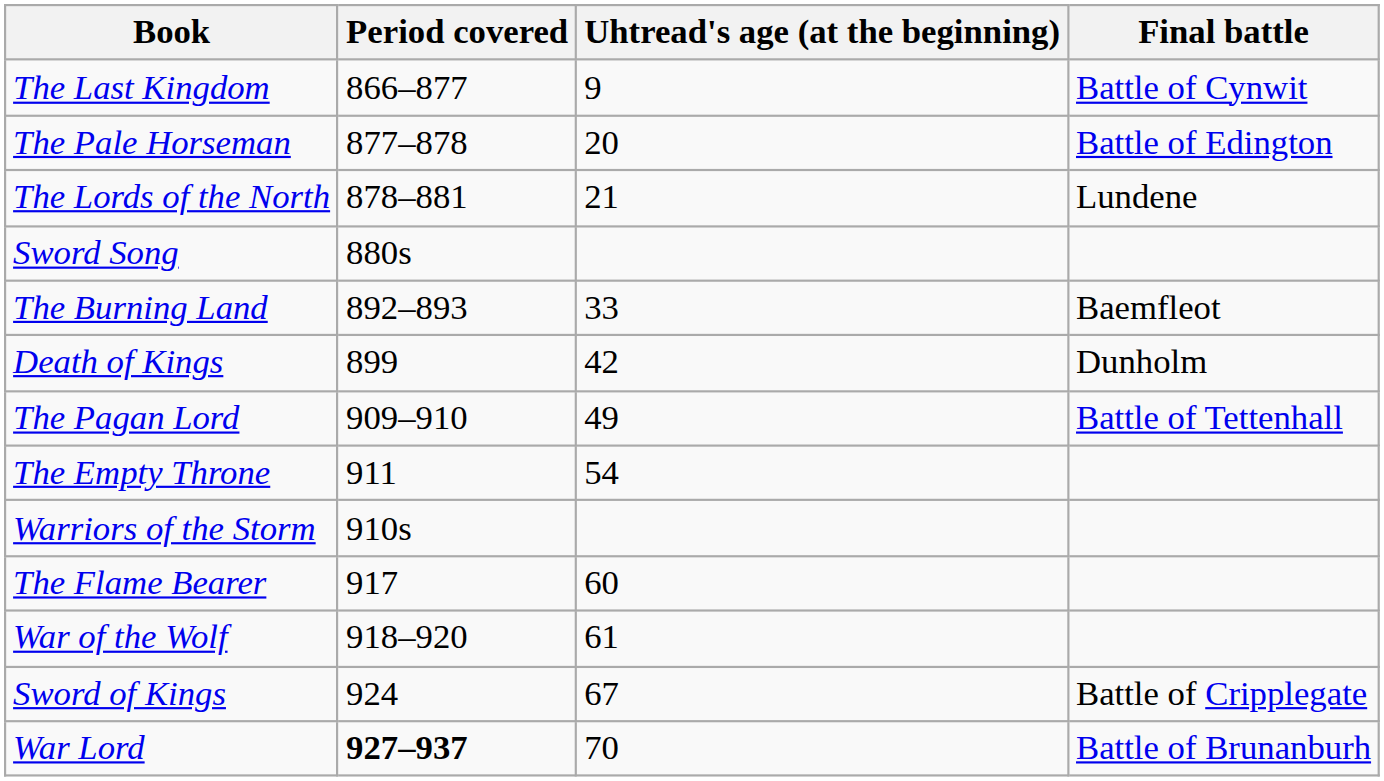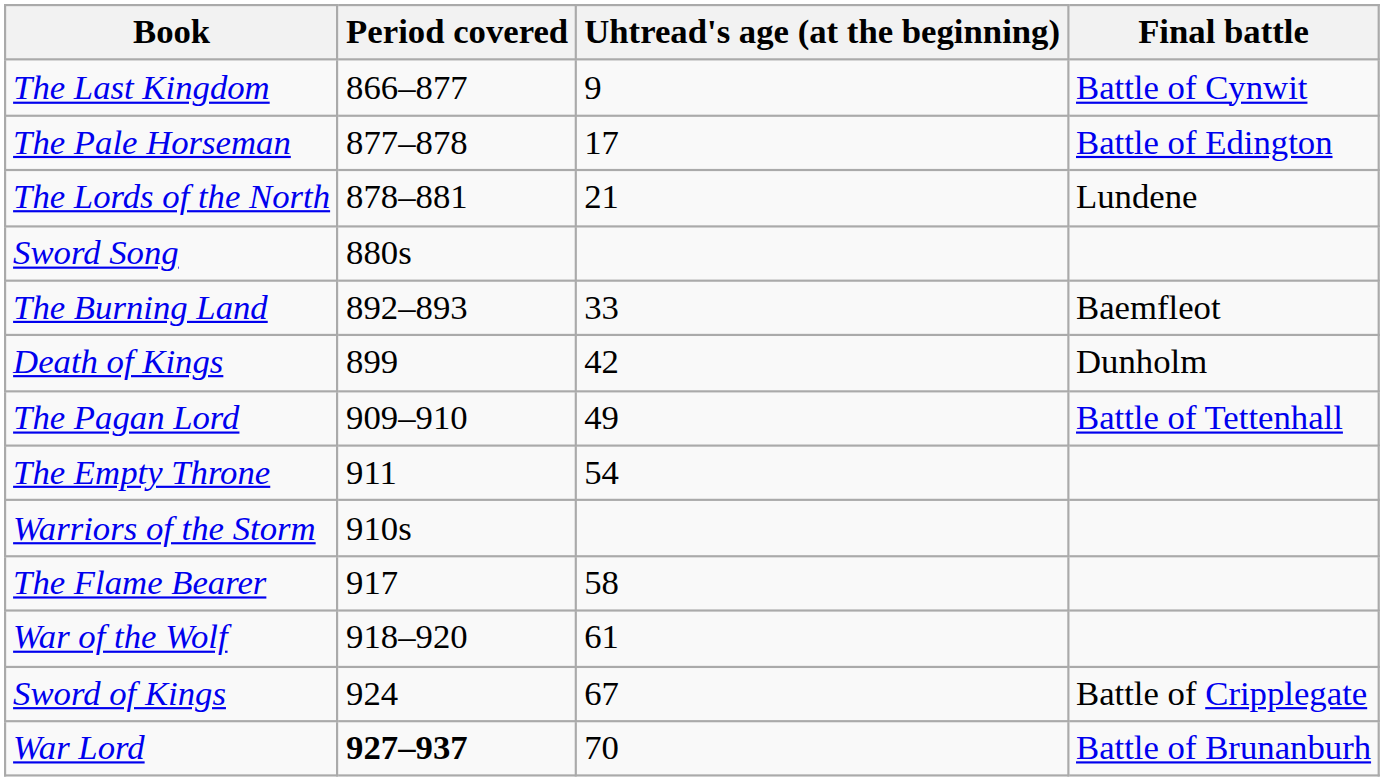The Pale Horseman | Uhtread's age (at the beginning): 20 -> 17
The Flame Bearer | Uhtread's age (at the beginning): 60 -> 58
